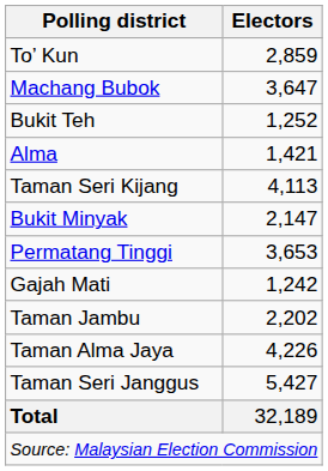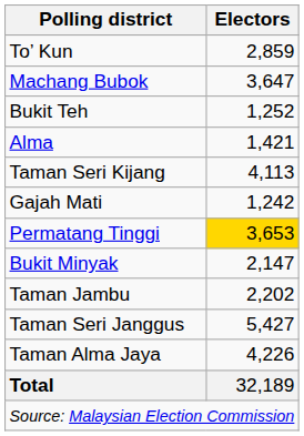rows swapped: Bukit Minyak <-> Gajah Mati
Permatang Tinggi | Electors: no background -> gold background
rows swapped: Taman Seri Janggus <-> Taman Alma Jaya
